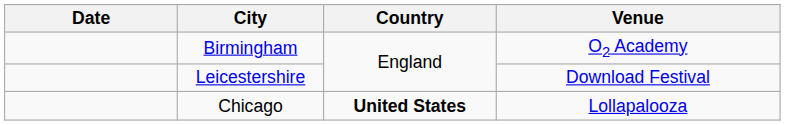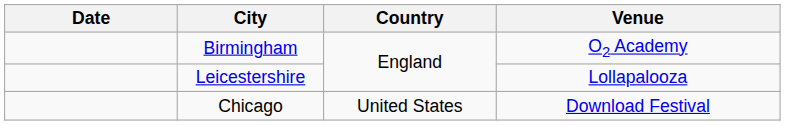Leicestershire | Venue: Download Festival -> Lollapalooza
Chicago | Country: bold -> normal
Chicago | Venue: Lollapalooza -> Download Festival
